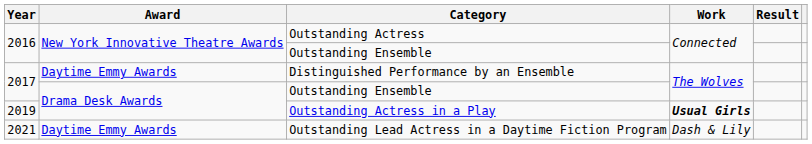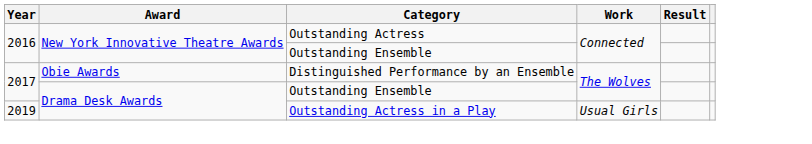Distinguished Performance by an Ensemble | Award: Daytime Emmy Awards -> Obie Awards
Outstanding Actress in a Play | Work: bold -> normal
- row: 2021 | Daytime Emmy Awards | Outstanding Lead Actress in a Daytime Fiction Program | Dash & Lily
